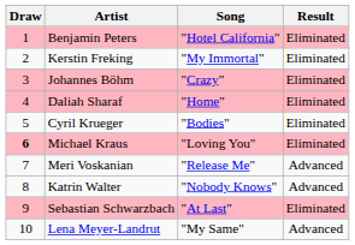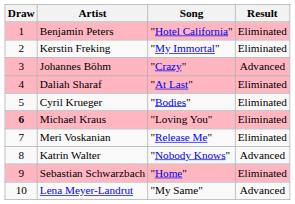Johannes Böhm | Result: Eliminated -> Advanced
Daliah Sharaf | Song: "Home" -> "At Last"
Meri Voskanian | Result: Advanced -> Eliminated
Sebastian Schwarzbach | Song: "At Last" -> "Home"
